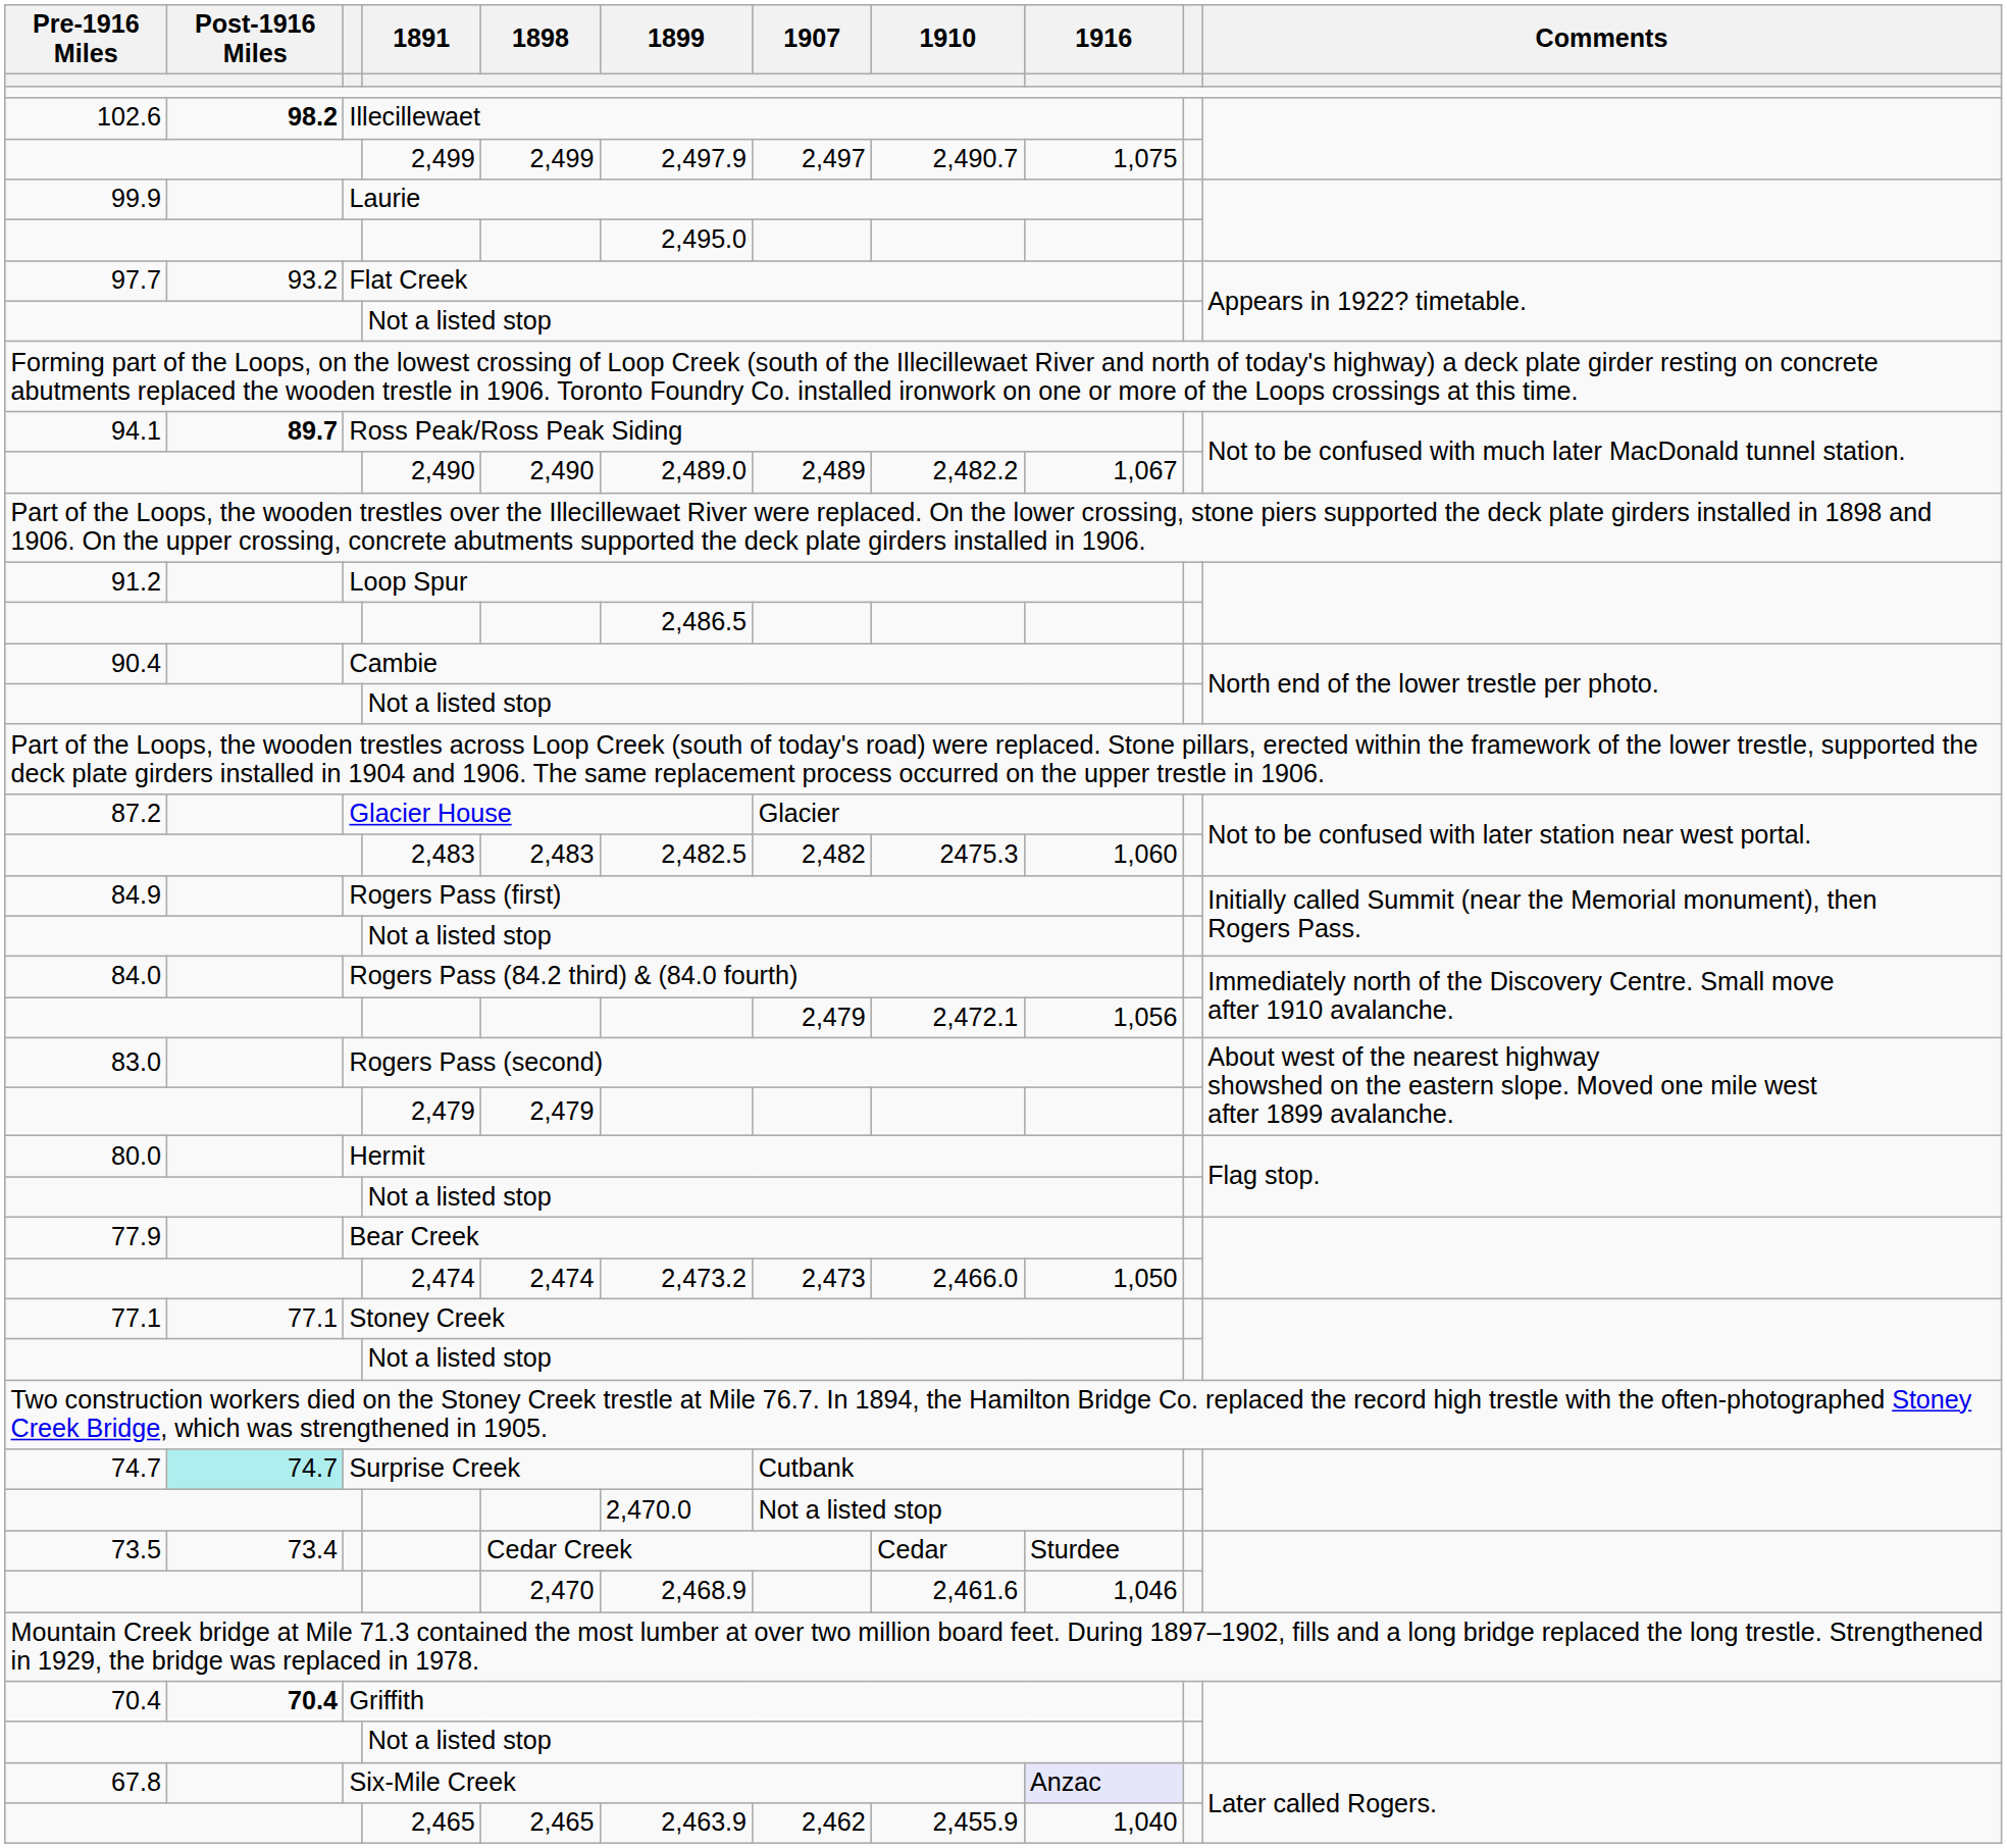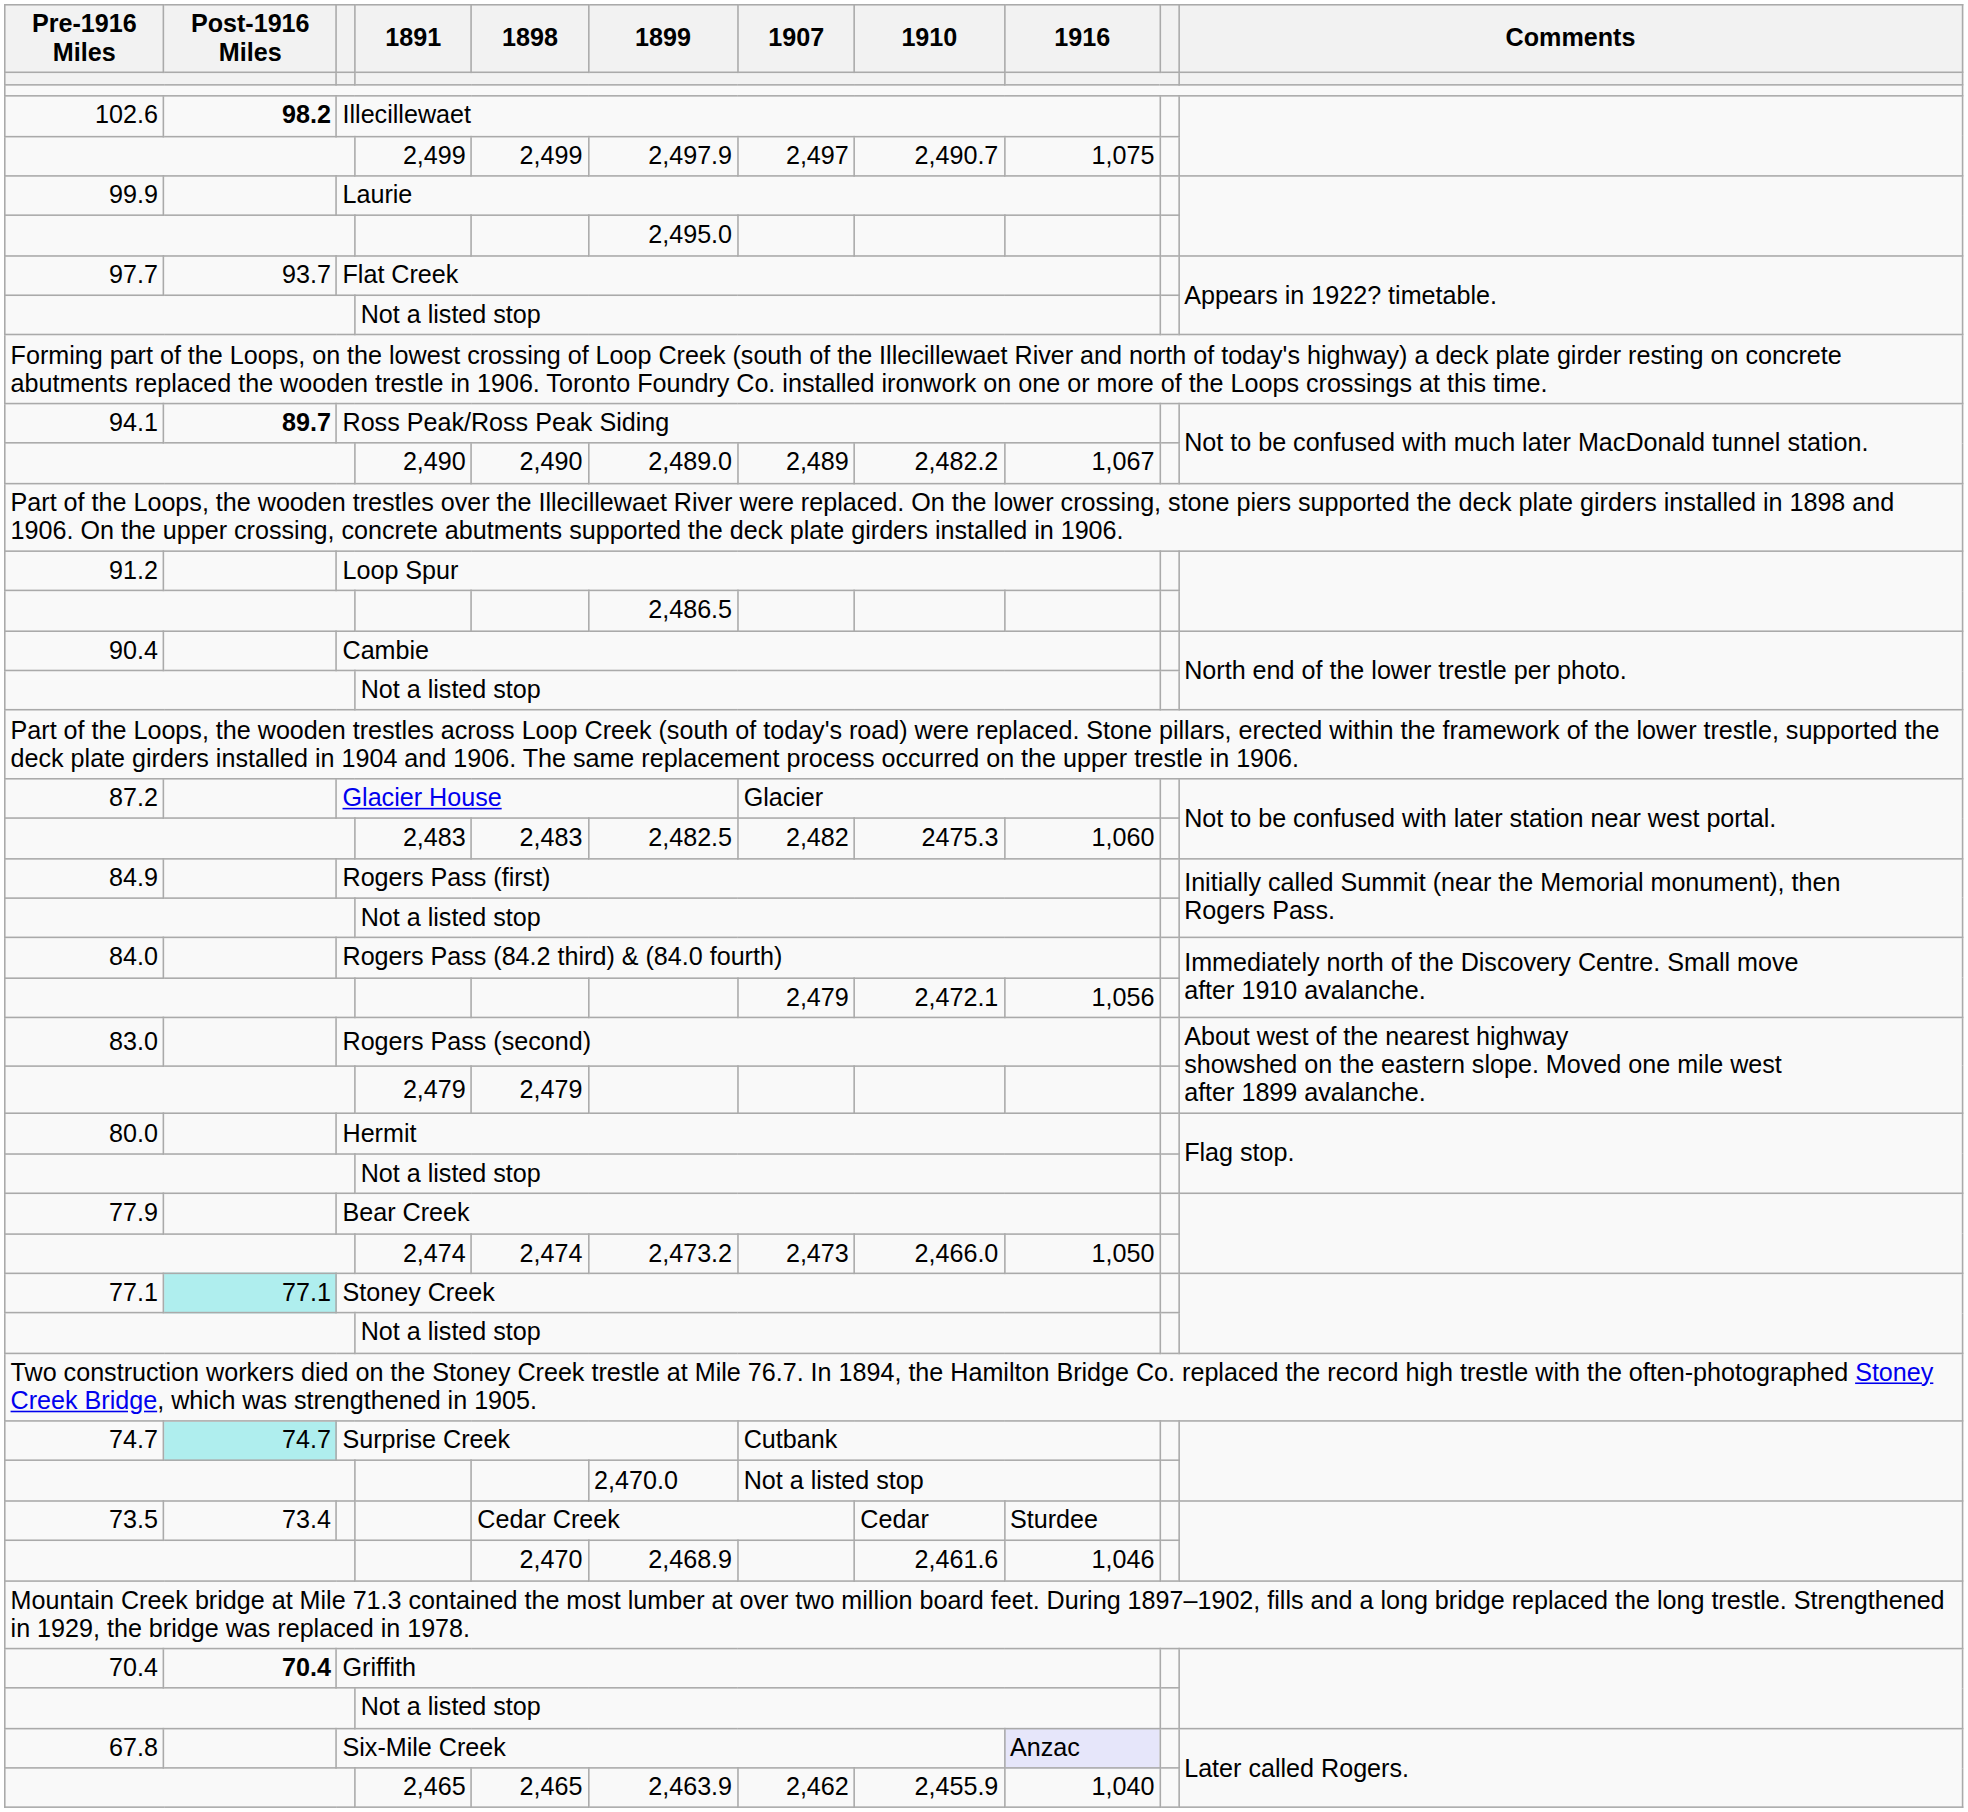Flat Creek | Post-1916 Miles: 93.2 -> 93.7
Stoney Creek | Post-1916 Miles: no background -> paleturquoise background
